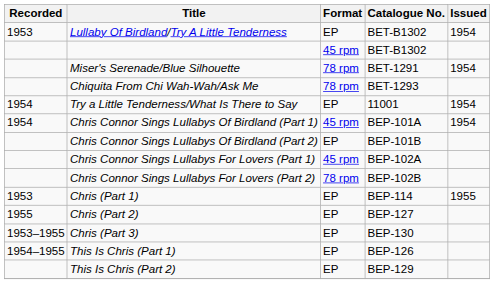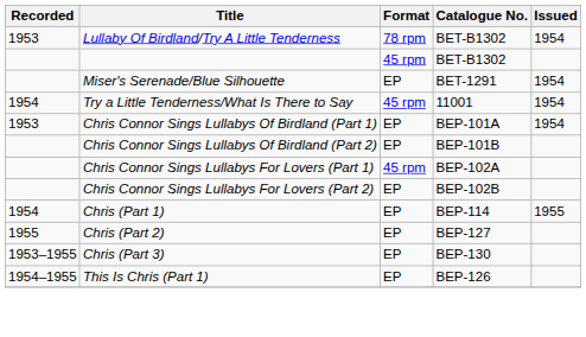Lullaby Of Birdland/Try A Little Tenderness | Format: EP -> 78 rpm
Miser's Serenade/Blue Silhouette | Format: 78 rpm -> EP
- row: Chiquita From Chi Wah-Wah/Ask Me | 78 rpm | BET-1293
Try a Little Tenderness/What Is There to Say | Format: EP -> 45 rpm
Chris Connor Sings Lullabys Of Birdland (Part 1) | Recorded: 1954 -> 1953
Chris Connor Sings Lullabys Of Birdland (Part 1) | Format: 45 rpm -> EP
Chris Connor Sings Lullabys For Lovers (Part 2) | Format: 78 rpm -> EP
Chris (Part 1) | Recorded: 1953 -> 1954
- row: This Is Chris (Part 2) | EP | BEP-129
